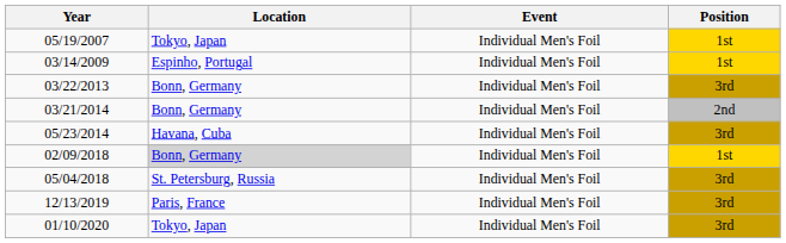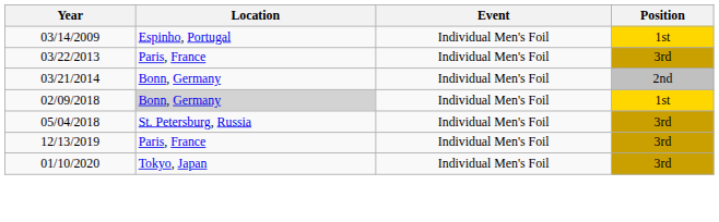- row: 05/19/2007 | Tokyo, Japan | Individual Men's Foil | 1st
03/22/2013 | Location: Bonn, Germany -> Paris, France
- row: 05/23/2014 | Havana, Cuba | Individual Men's Foil | 3rd
